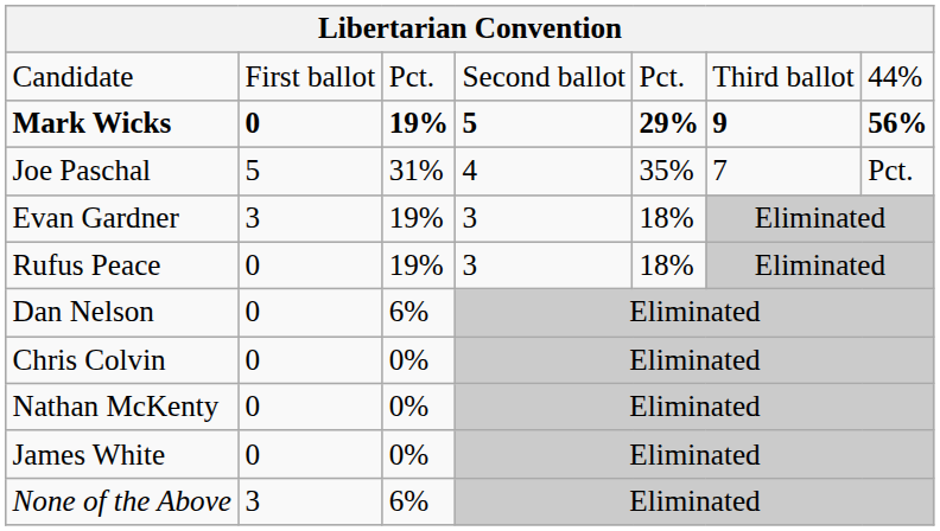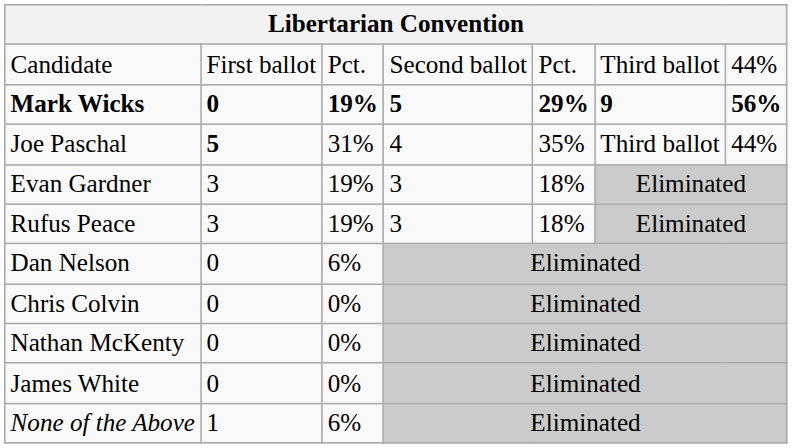Joe Paschal | column 2: normal -> bold
Joe Paschal | column 6: 7 -> Third ballot
Joe Paschal | column 7: Pct. -> 44%
Rufus Peace | column 2: 0 -> 3
None of the Above | column 2: 3 -> 1
